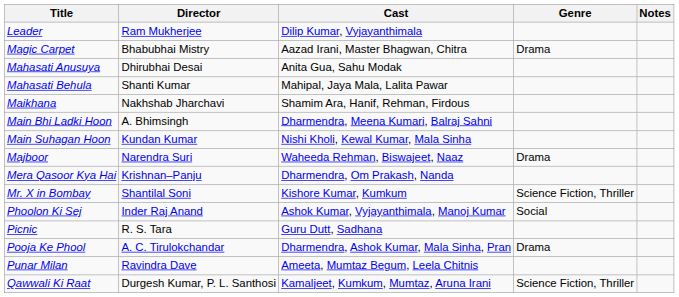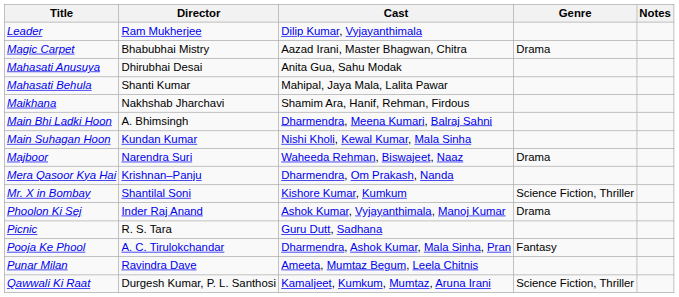Phoolon Ki Sej | Genre: Social -> Drama
Pooja Ke Phool | Genre: Drama -> Fantasy
